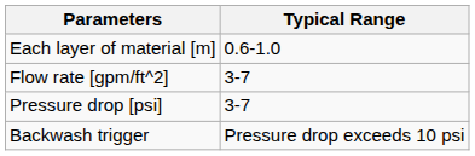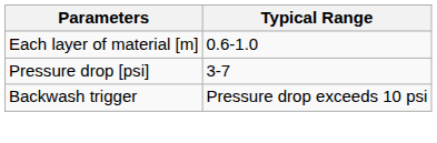- row: Flow rate [gpm/ft^2] | 3-7
